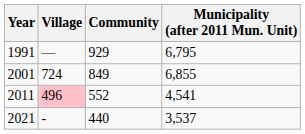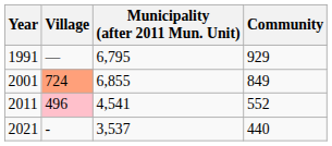columns swapped: Community <-> Municipality (after 2011 Mun. Unit)
2001 | Village: no background -> lightsalmon background
